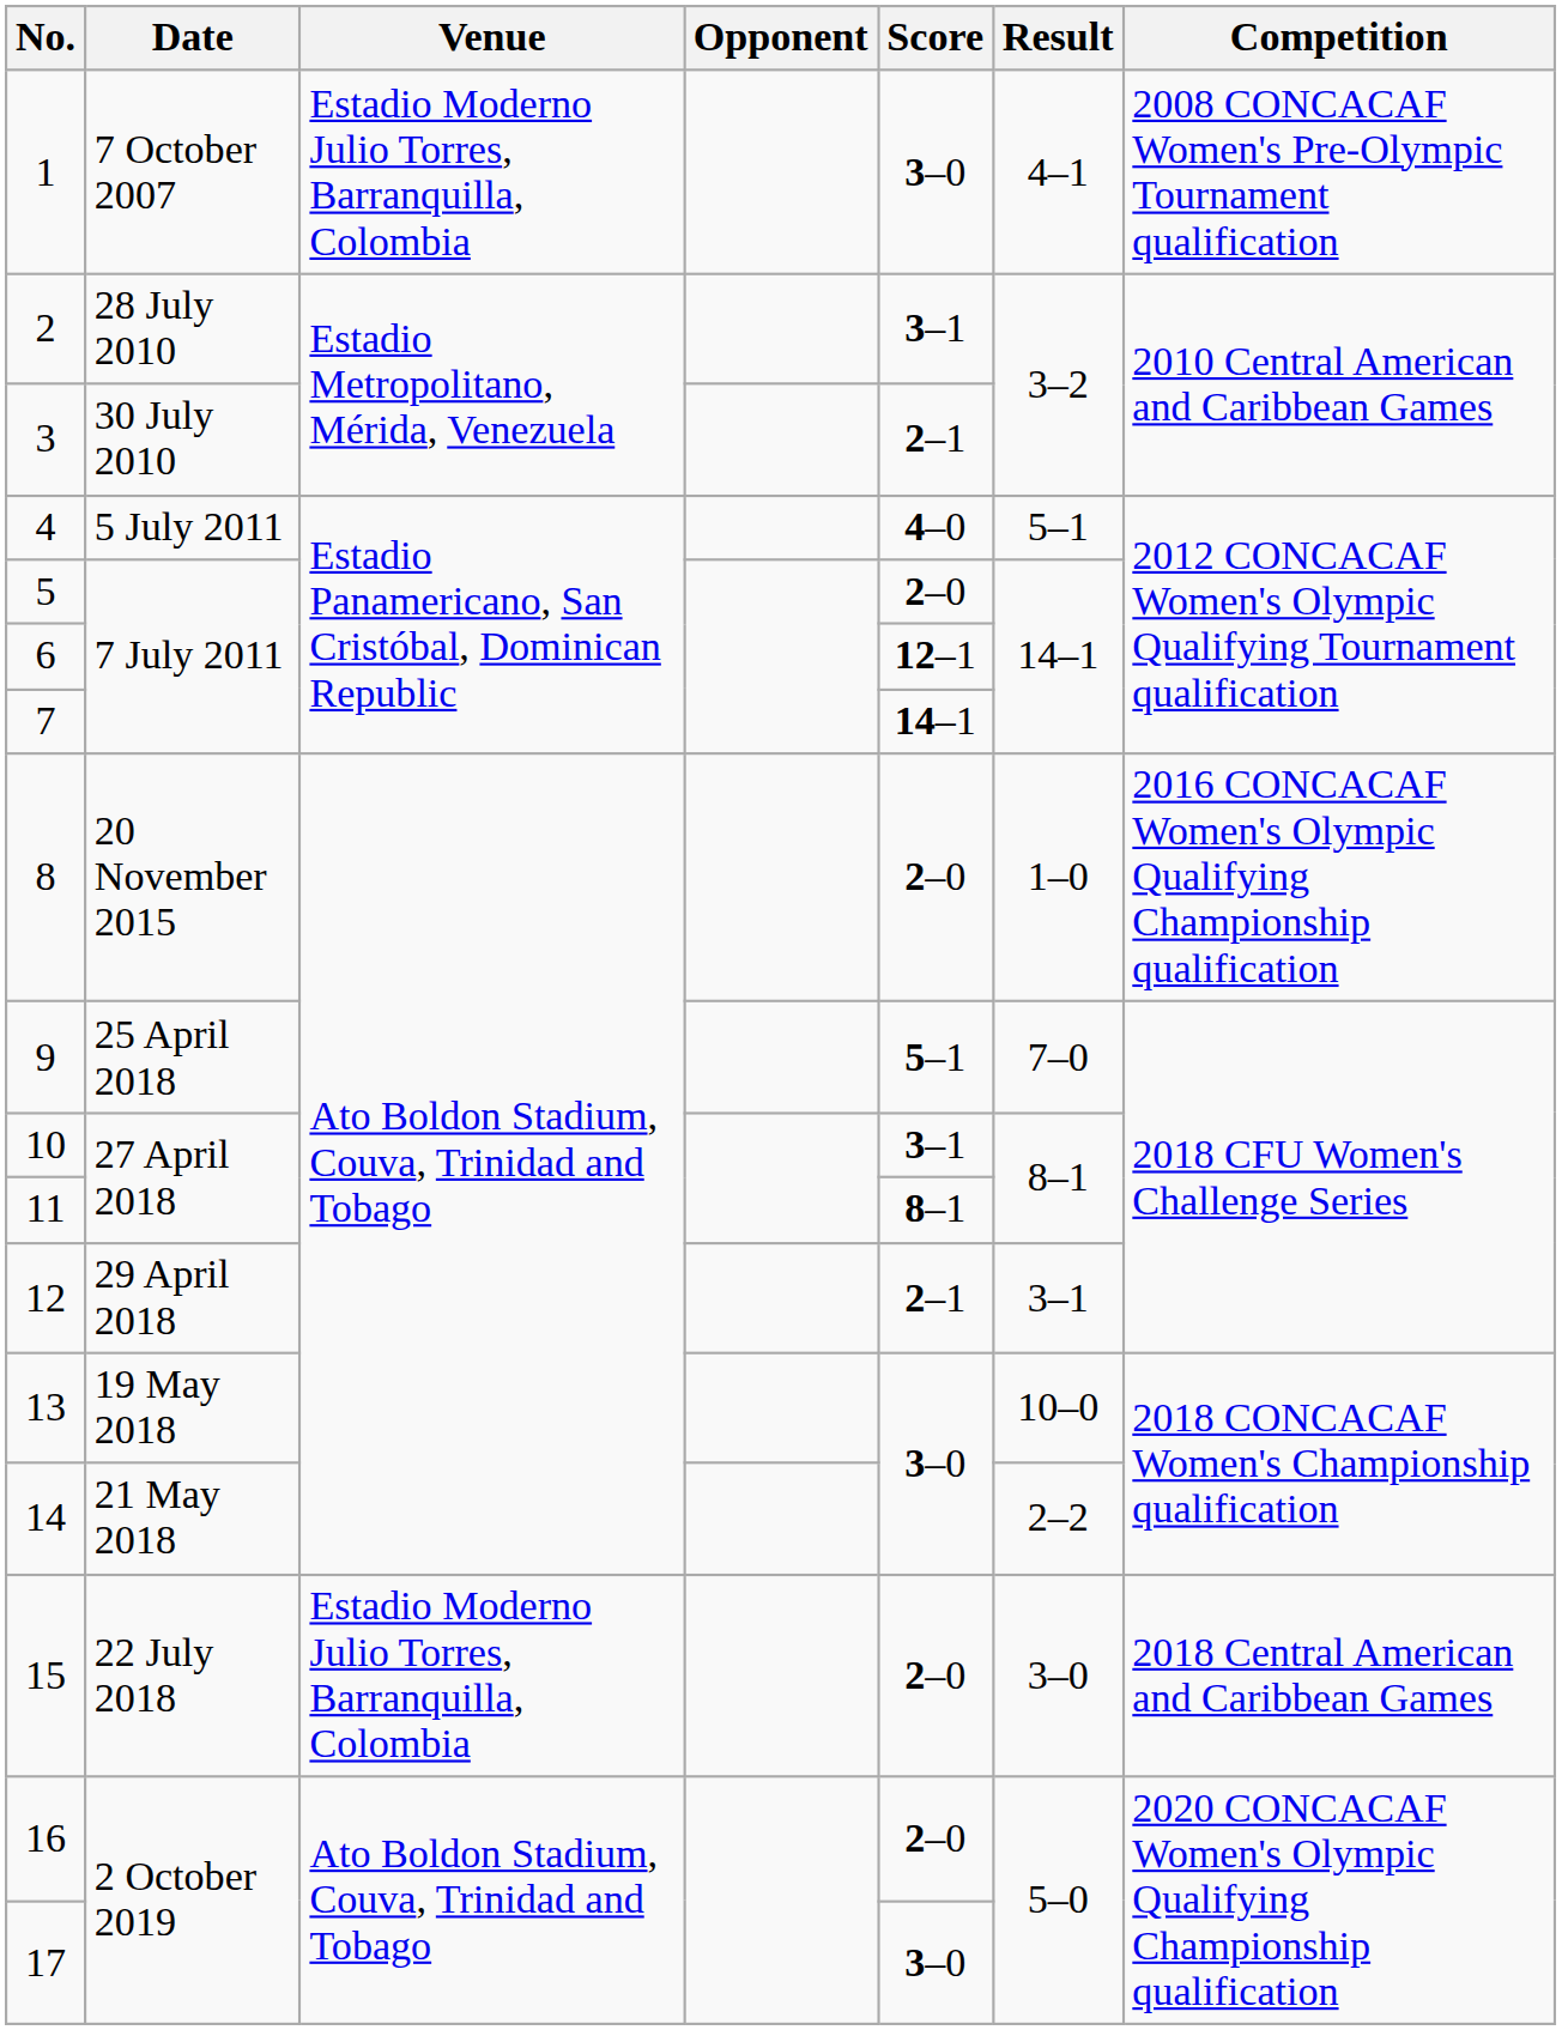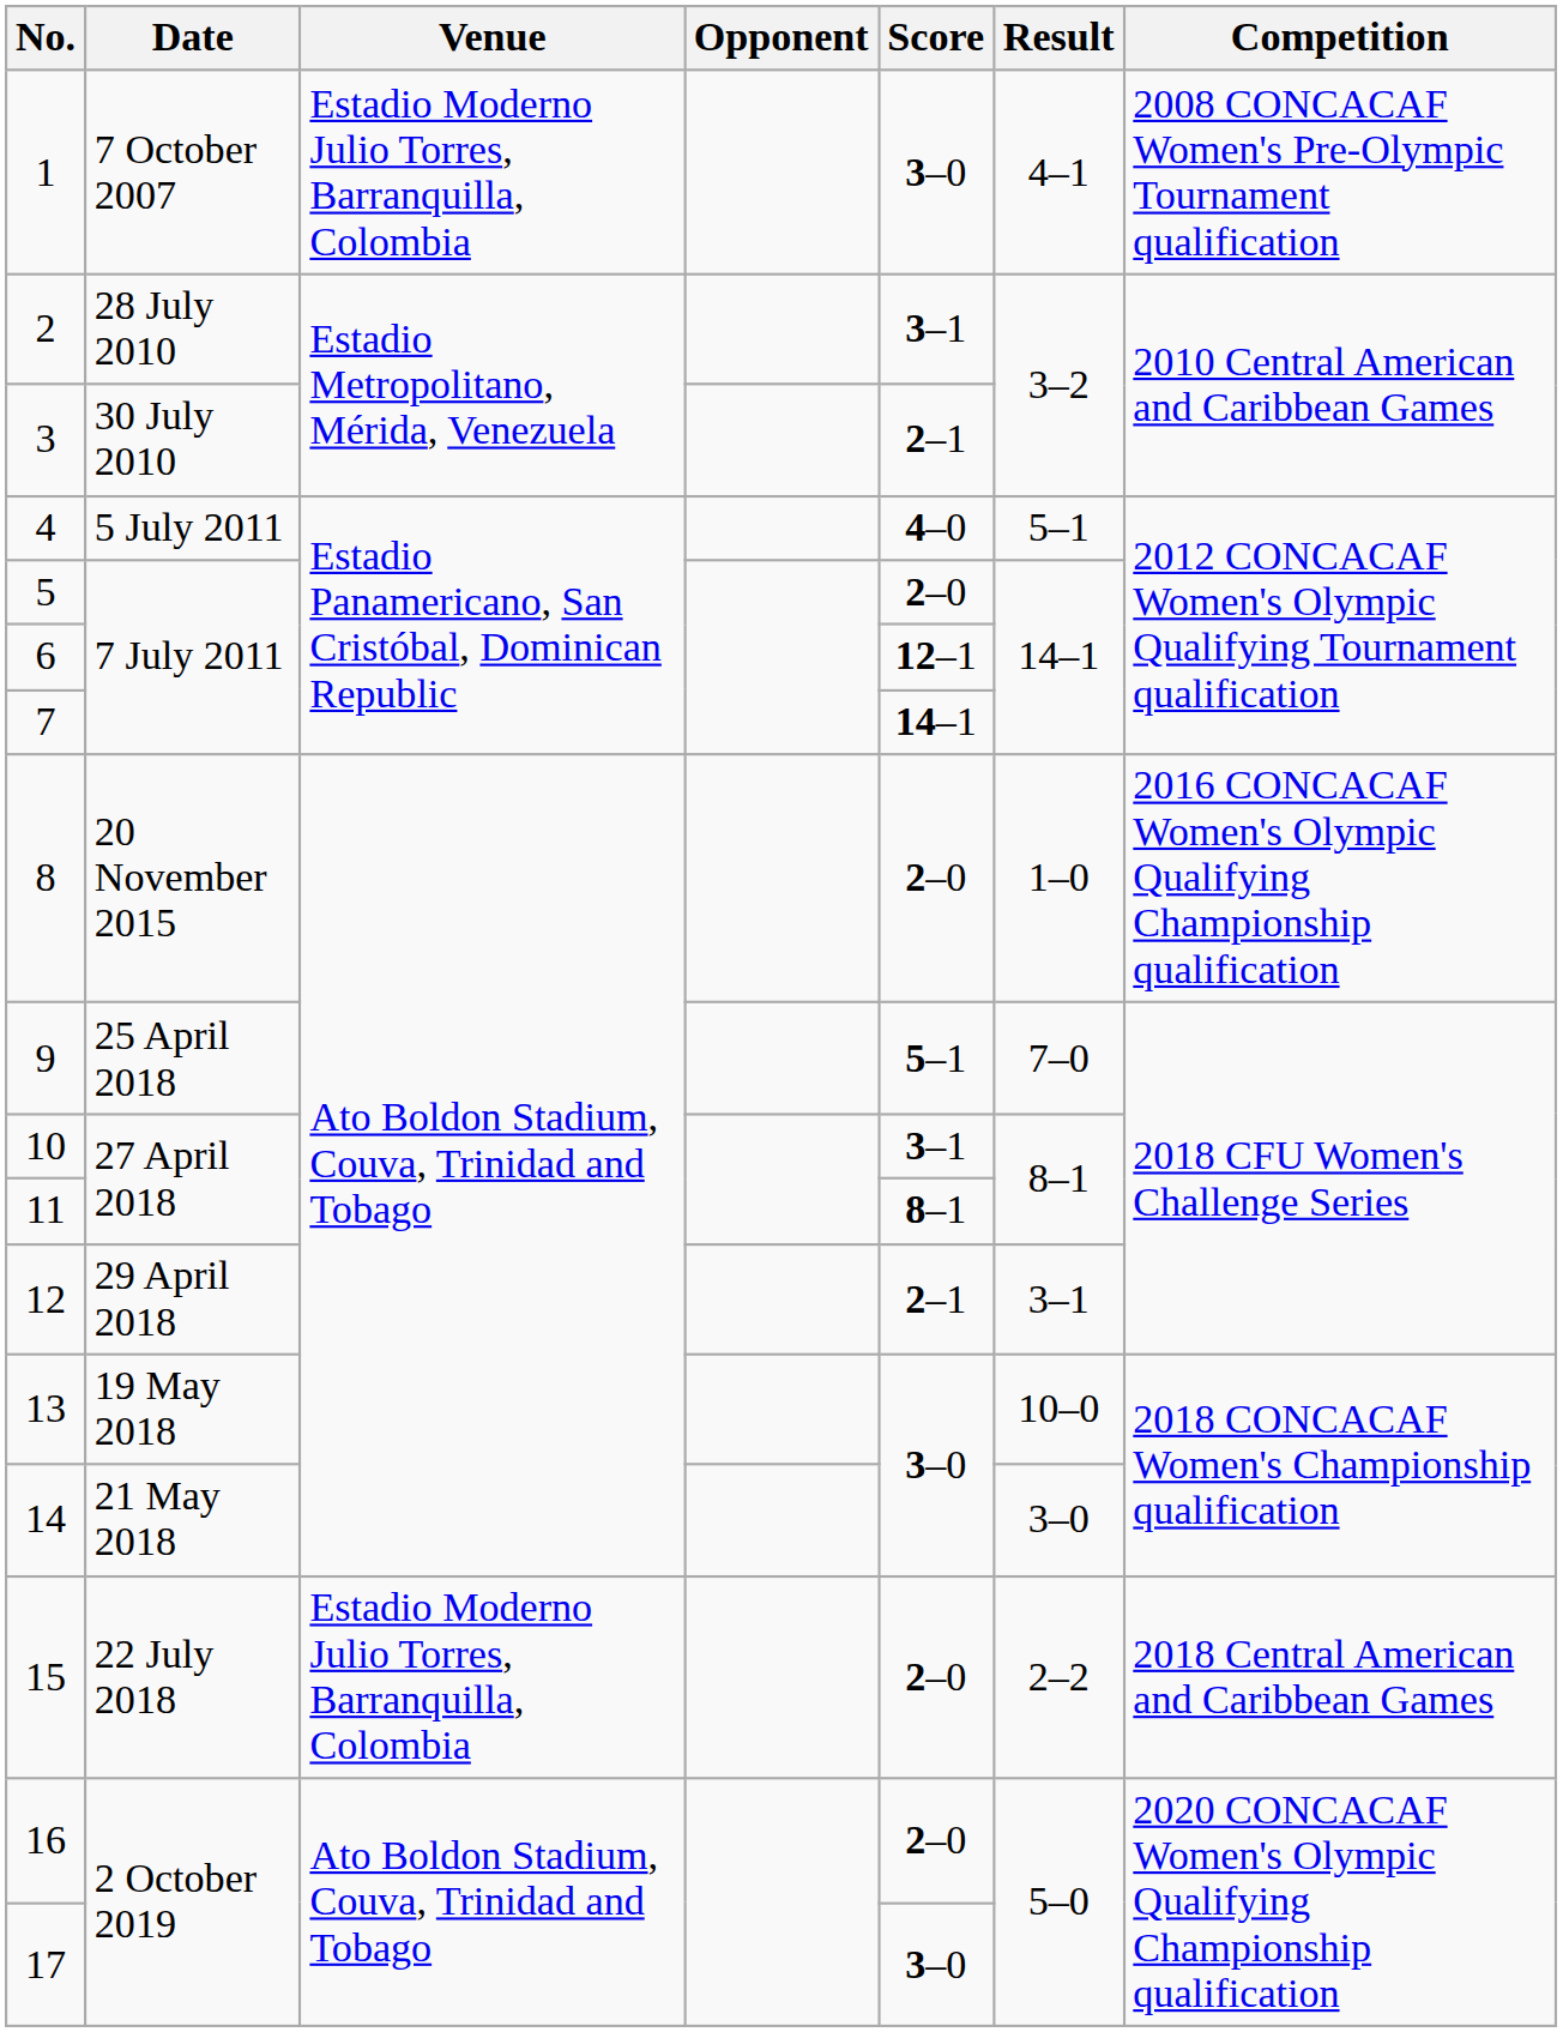14 | Result: 2–2 -> 3–0
15 | Result: 3–0 -> 2–2
